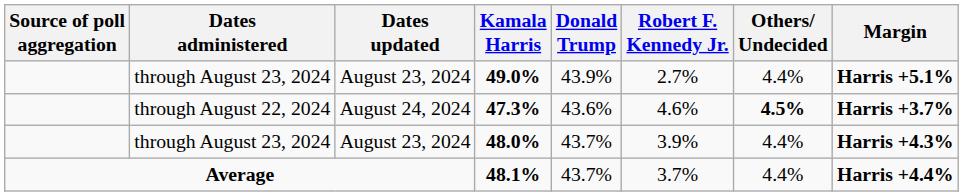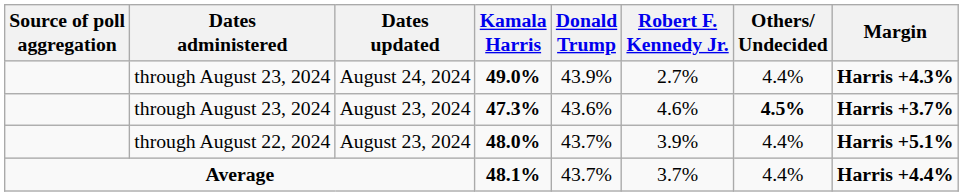49.0% | Dates updated: August 23, 2024 -> August 24, 2024
49.0% | Margin: Harris +5.1% -> Harris +4.3%
47.3% | Dates administered: through August 22, 2024 -> through August 23, 2024
47.3% | Dates updated: August 24, 2024 -> August 23, 2024
48.0% | Dates administered: through August 23, 2024 -> through August 22, 2024
48.0% | Margin: Harris +4.3% -> Harris +5.1%
